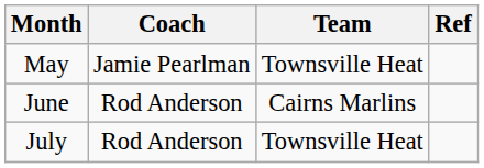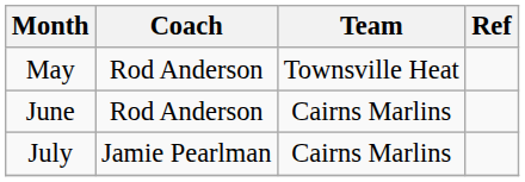May | Coach: Jamie Pearlman -> Rod Anderson
July | Coach: Rod Anderson -> Jamie Pearlman
July | Team: Townsville Heat -> Cairns Marlins
